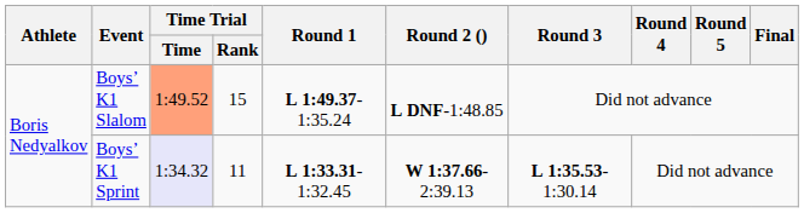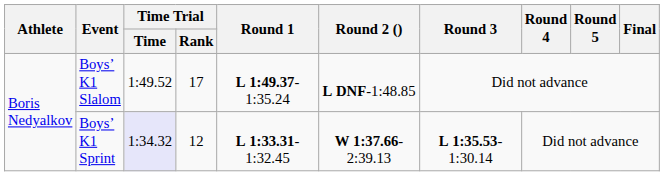Boys’ K1 Slalom | Time Trial / Time: lightsalmon background -> no background
Boys’ K1 Slalom | Time Trial / Rank: 15 -> 17
Boys’ K1 Sprint | Time Trial / Rank: 11 -> 12
